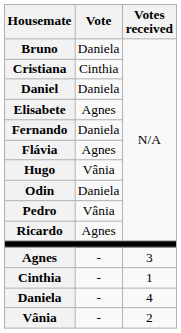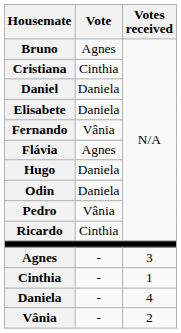Bruno | Vote: Daniela -> Agnes
Elisabete | Vote: Agnes -> Daniela
Fernando | Vote: Daniela -> Vânia
Hugo | Vote: Vânia -> Daniela
Ricardo | Vote: Agnes -> Cinthia
